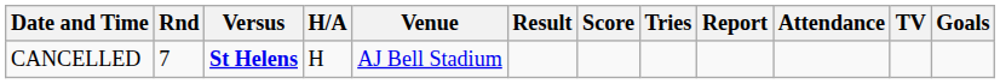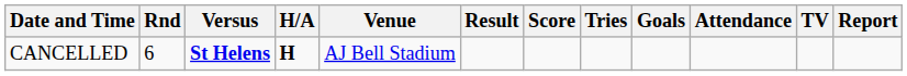columns swapped: Goals <-> Report
CANCELLED | Rnd: 7 -> 6
CANCELLED | H/A: normal -> bold
